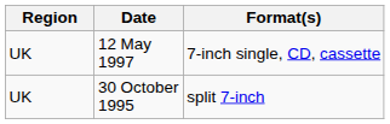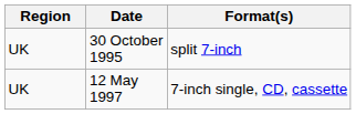rows swapped: 30 October 1995 <-> 12 May 1997
